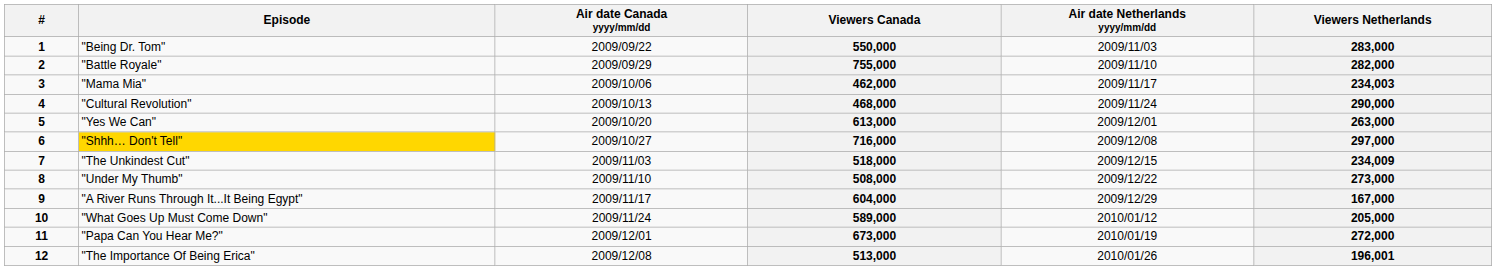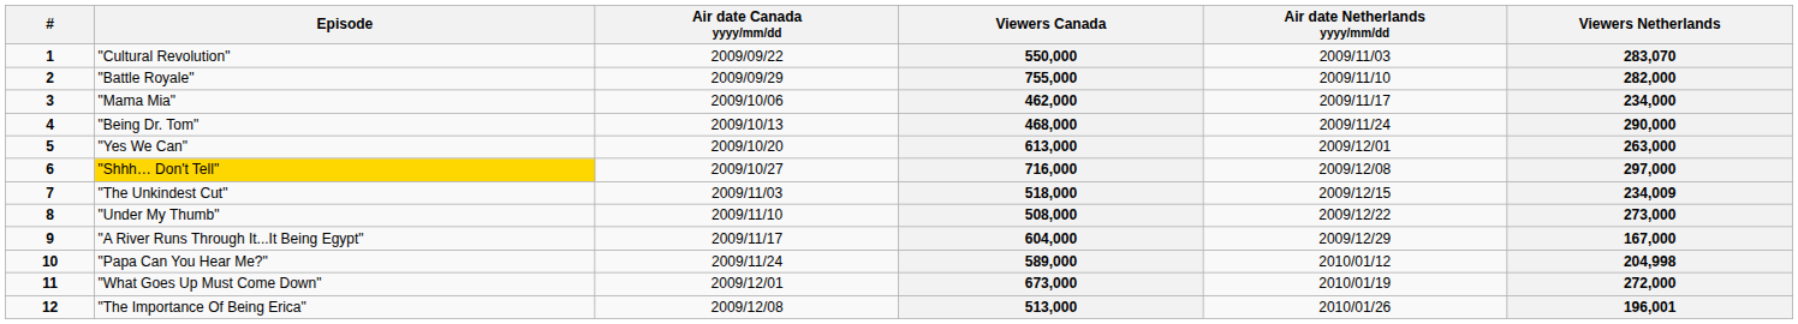550,000 | Episode: "Being Dr. Tom" -> "Cultural Revolution"
550,000 | Viewers Netherlands: 283,000 -> 283,070
462,000 | Viewers Netherlands: 234,003 -> 234,000
468,000 | Episode: "Cultural Revolution" -> "Being Dr. Tom"
589,000 | Episode: "What Goes Up Must Come Down" -> "Papa Can You Hear Me?"
589,000 | Viewers Netherlands: 205,000 -> 204,998
673,000 | Episode: "Papa Can You Hear Me?" -> "What Goes Up Must Come Down"
